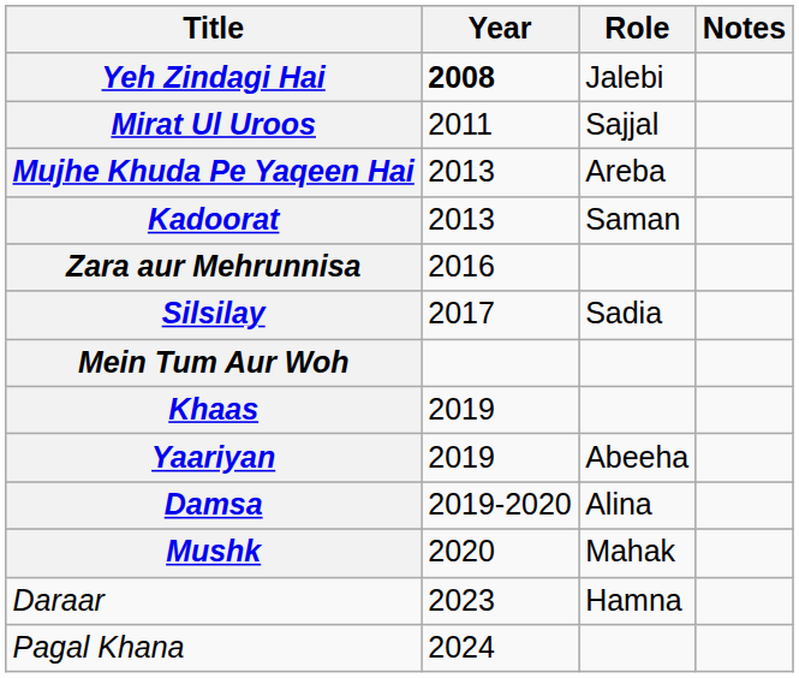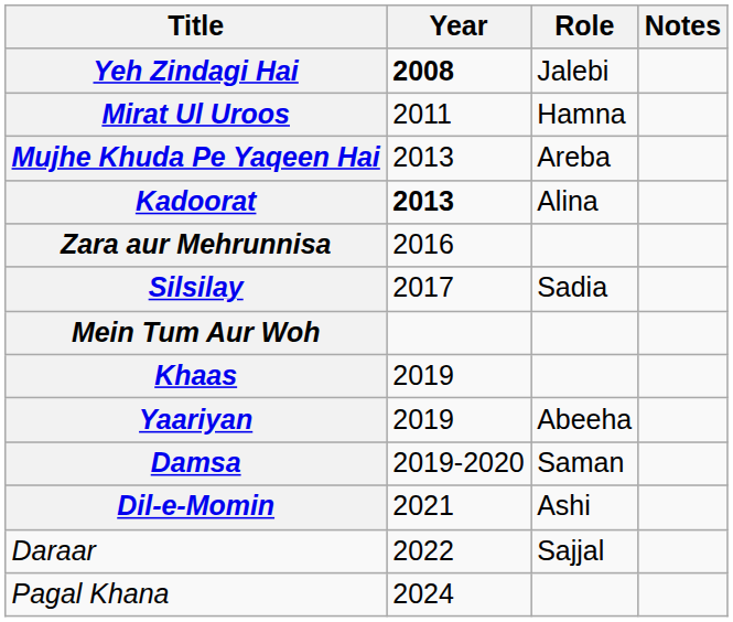Mirat Ul Uroos | Role: Sajjal -> Hamna
Kadoorat | Year: normal -> bold
Kadoorat | Role: Saman -> Alina
Damsa | Role: Alina -> Saman
- row: Mushk | 2020 | Mahak
+ row: Dil-e-Momin | 2021 | Ashi
Daraar | Year: 2023 -> 2022
Daraar | Role: Hamna -> Sajjal
